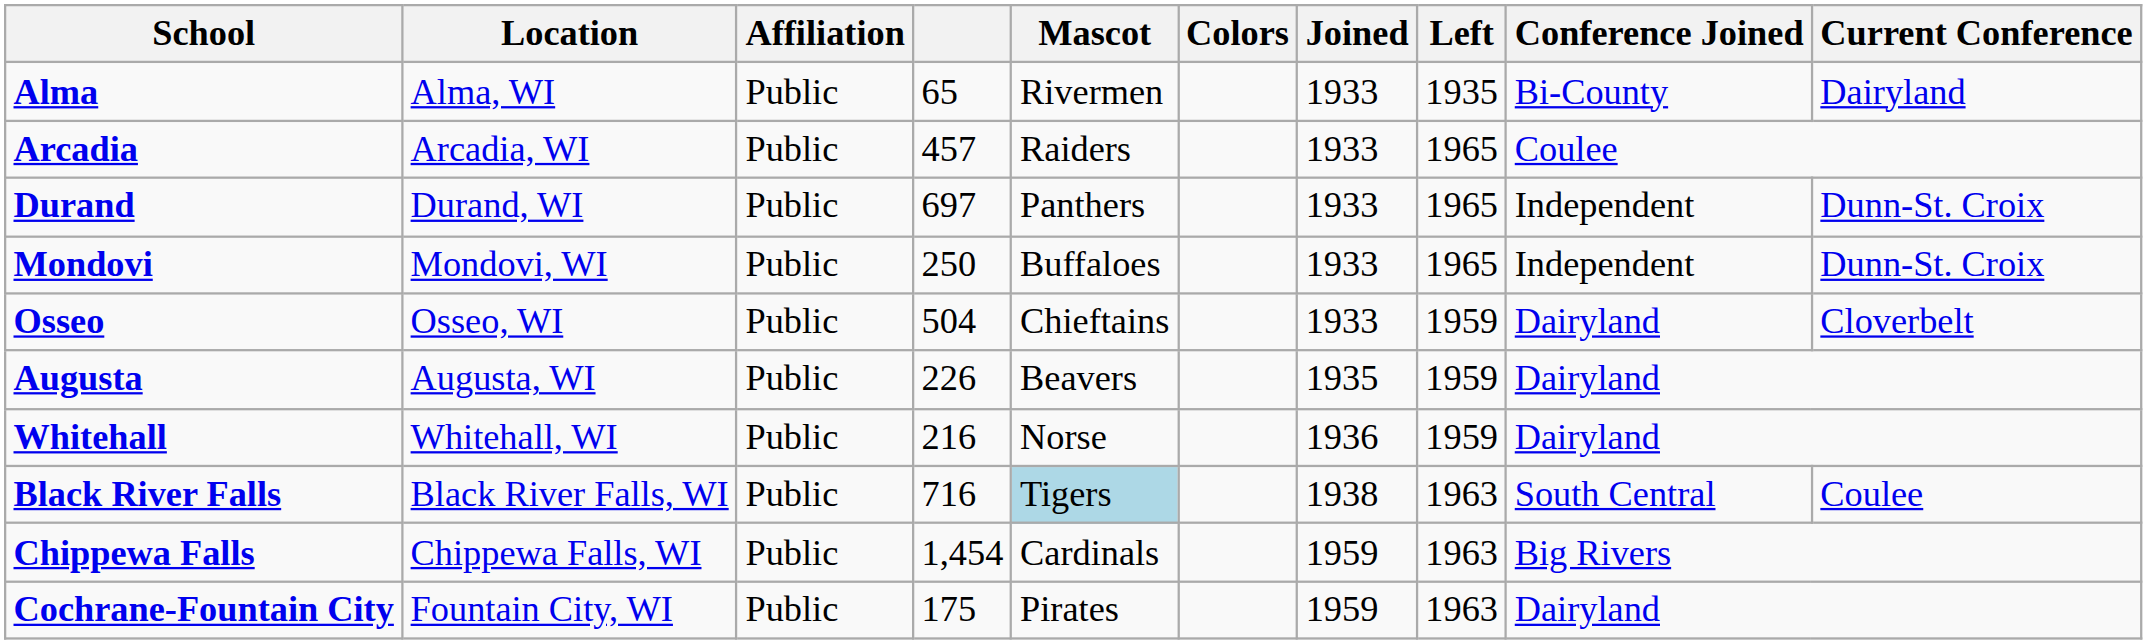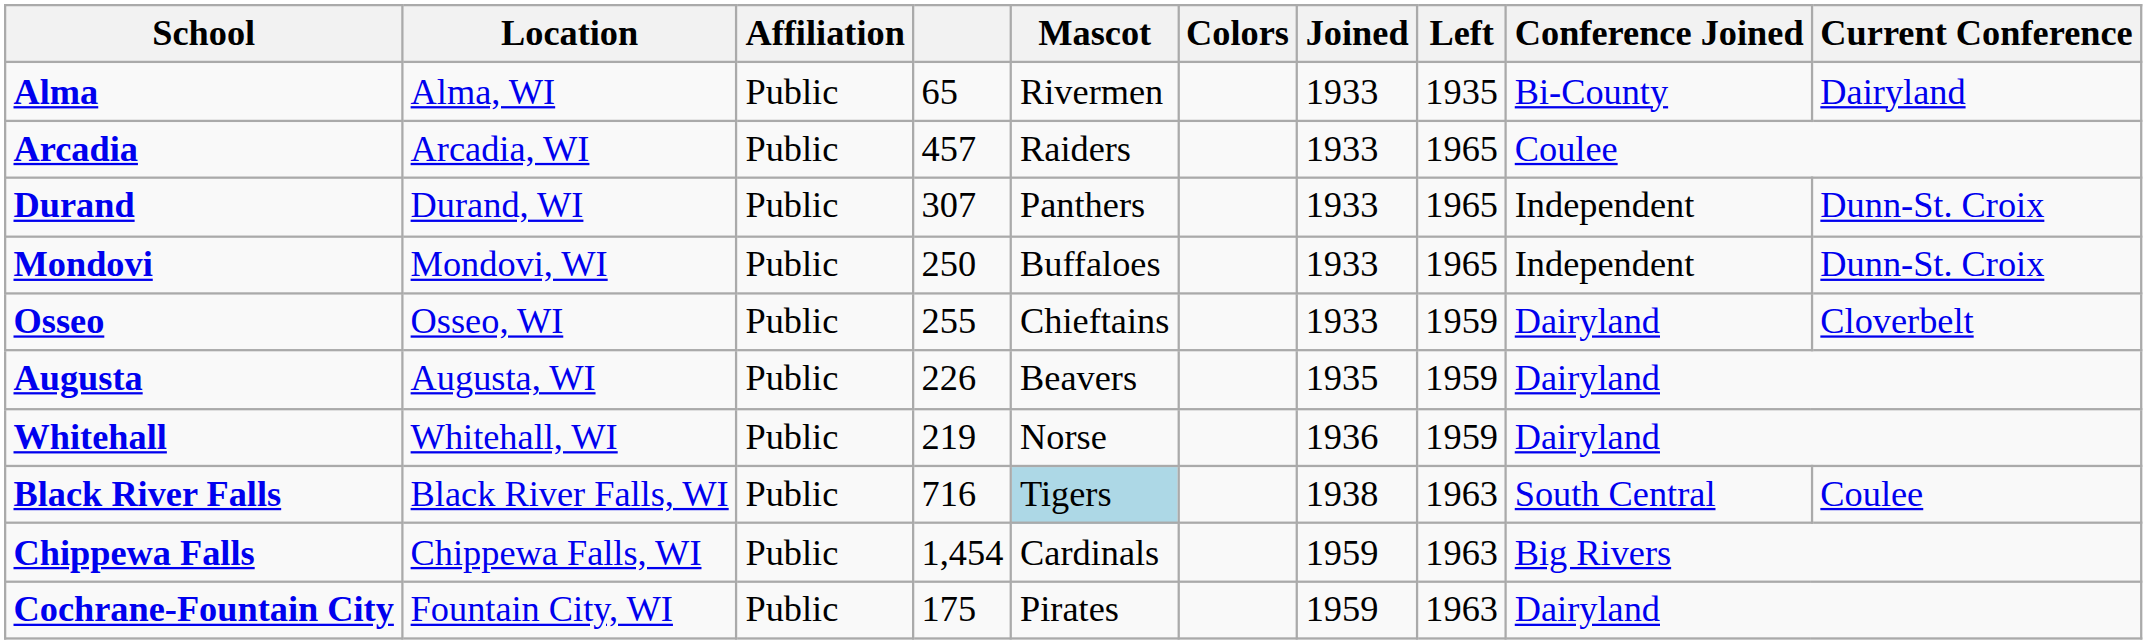Durand | column 4: 697 -> 307
Osseo | column 4: 504 -> 255
Whitehall | column 4: 216 -> 219
